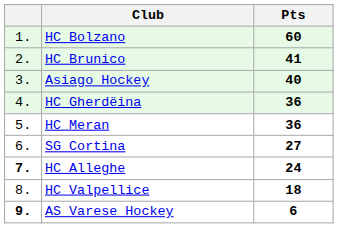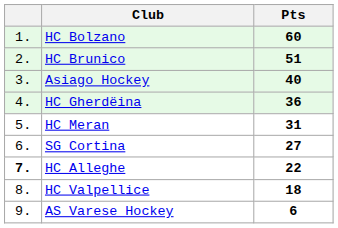HC Brunico | Pts: 41 -> 51
HC Meran | Pts: 36 -> 31
HC Alleghe | Pts: 24 -> 22
AS Varese Hockey | column 1: bold -> normal
